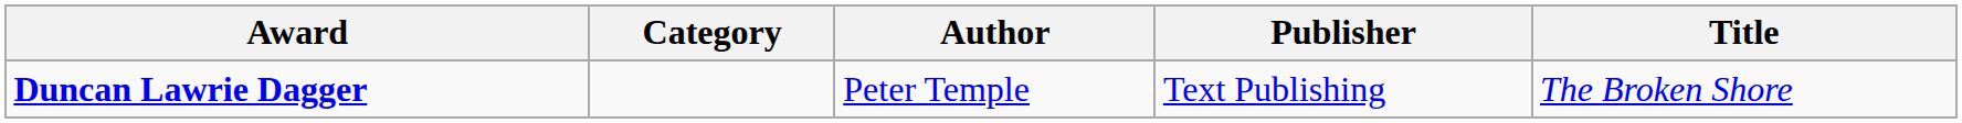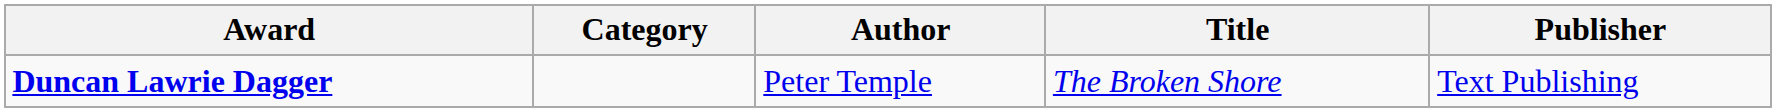columns swapped: Title <-> Publisher
